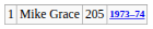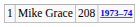Mike Grace | column 3: 205 -> 208
